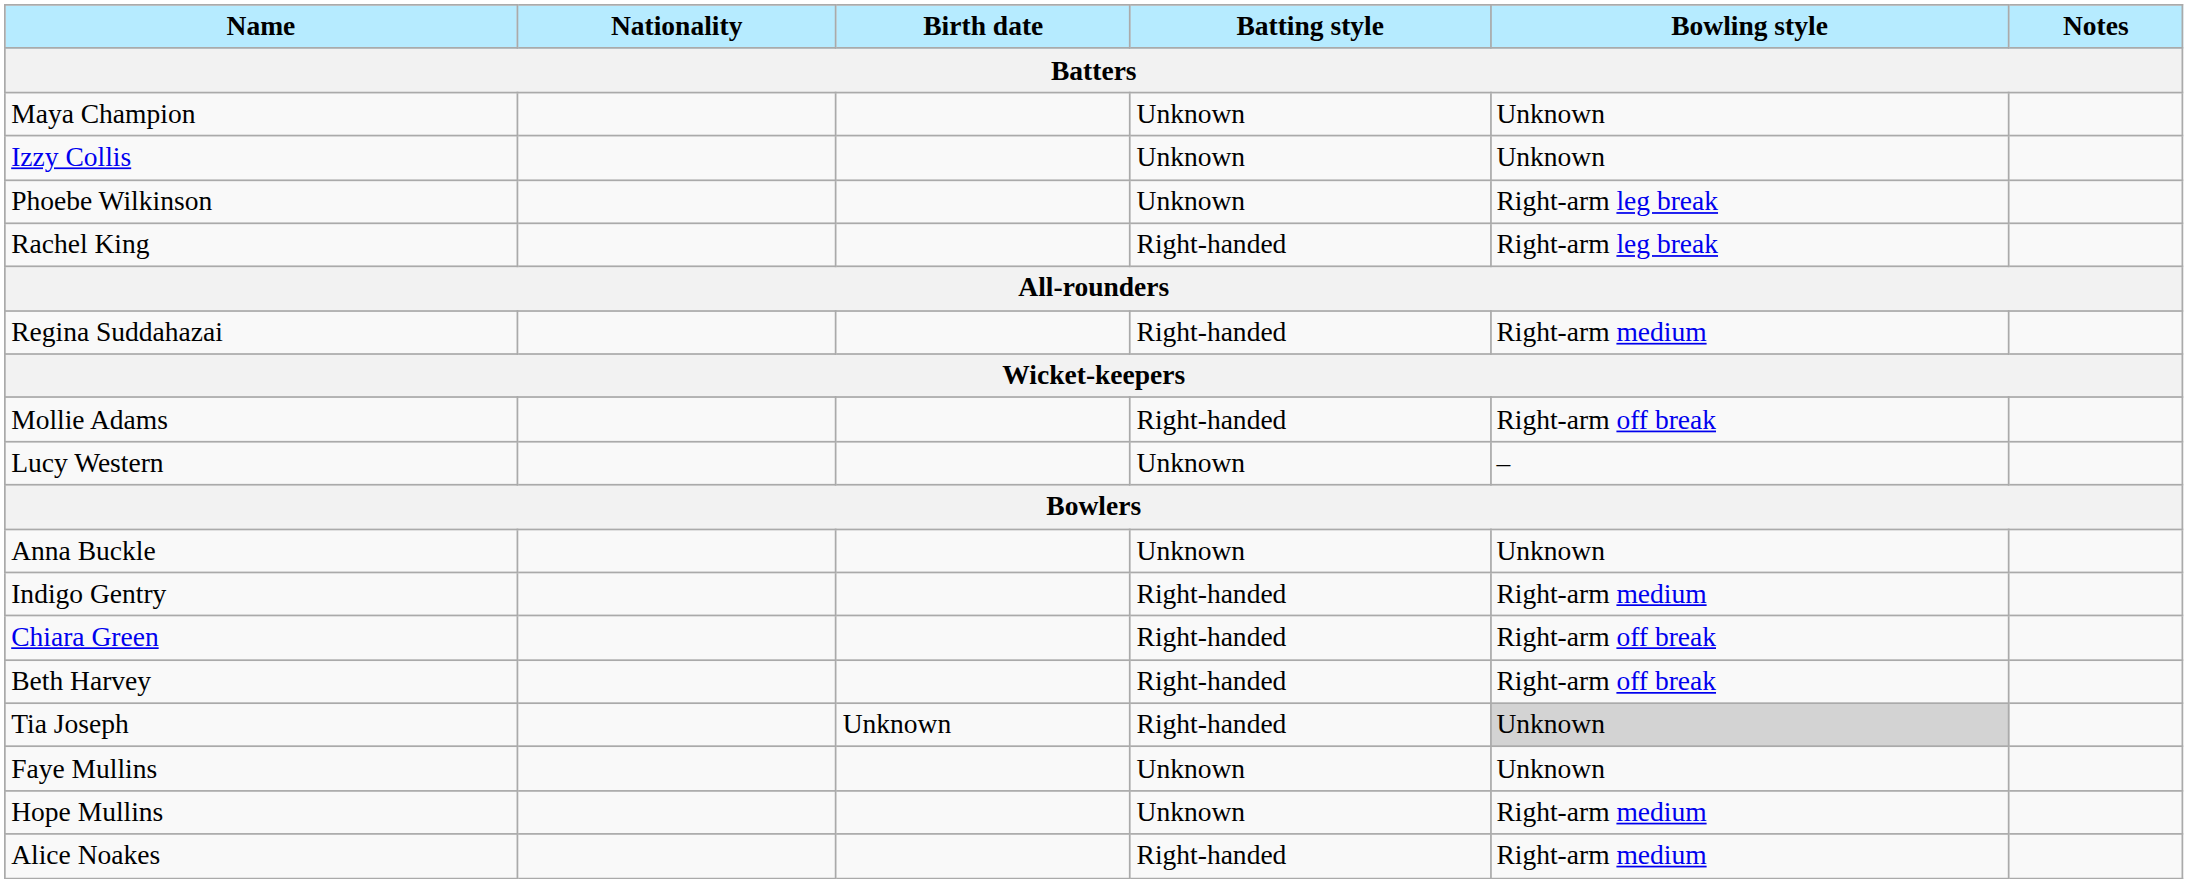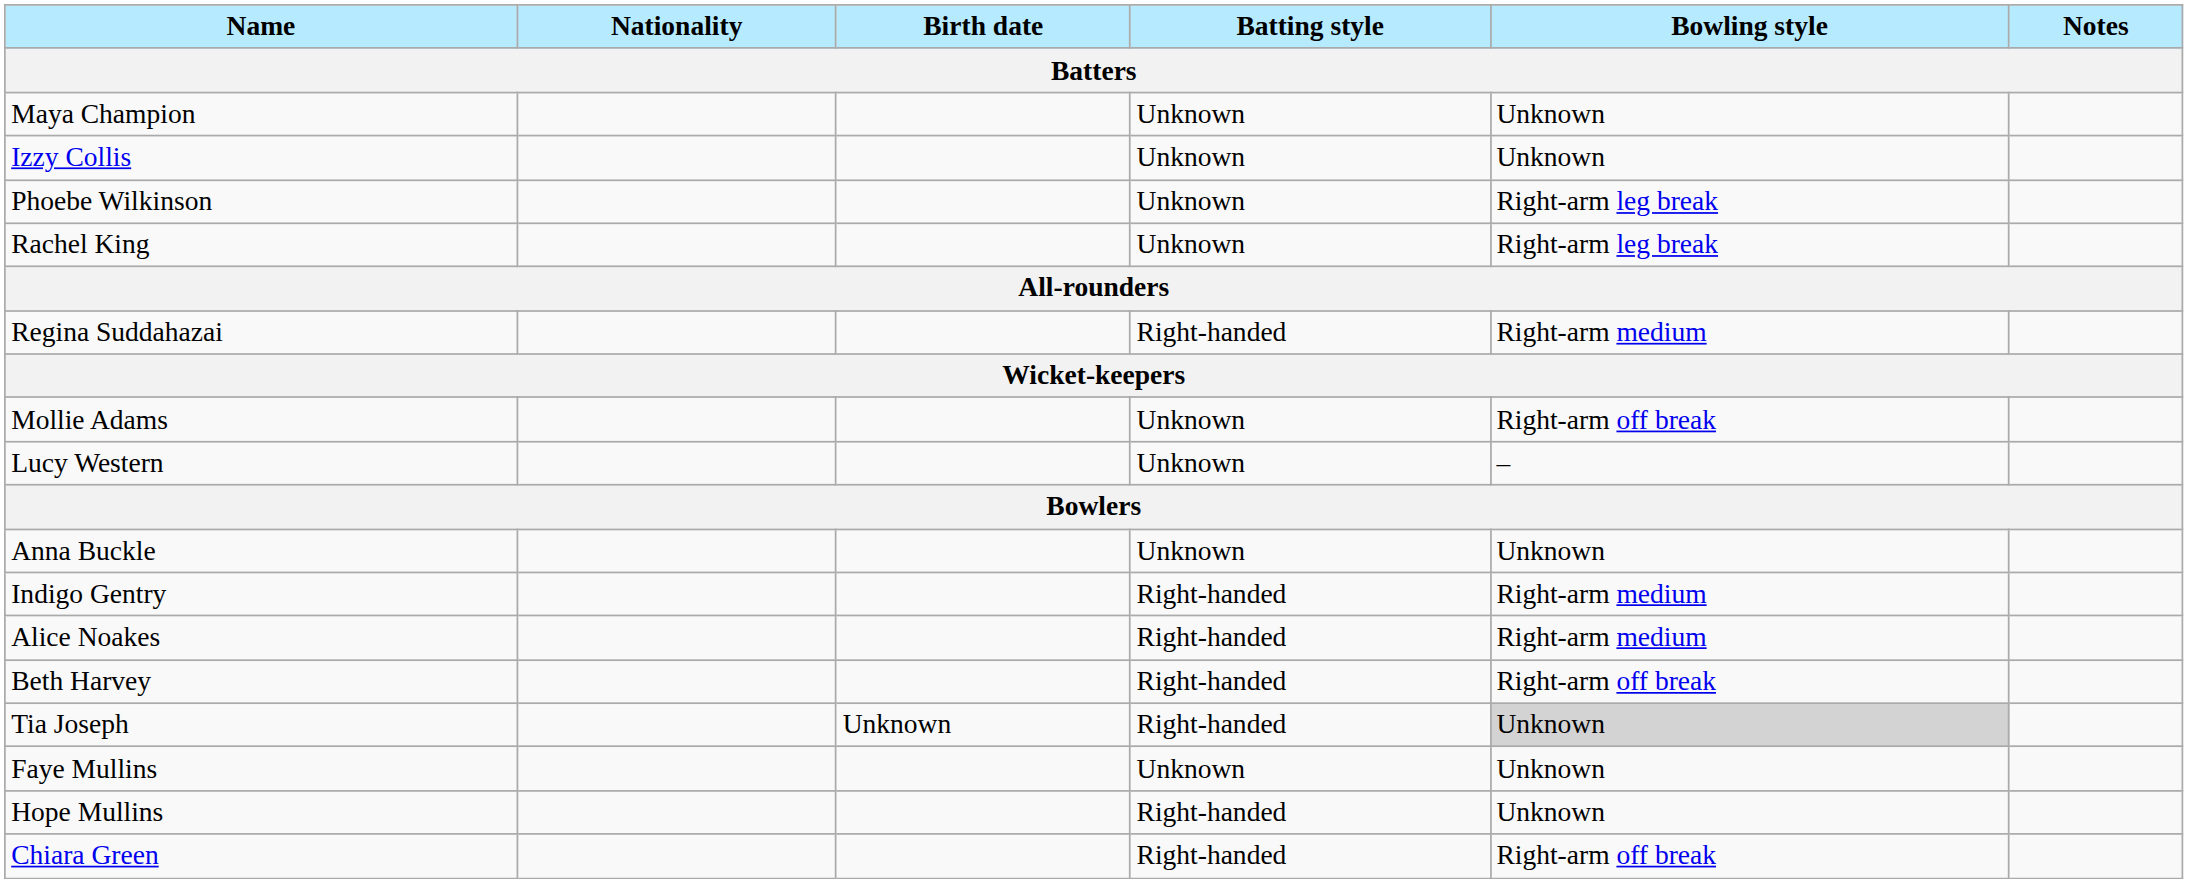Rachel King | Batting style: Right-handed -> Unknown
Mollie Adams | Batting style: Right-handed -> Unknown
rows swapped: Chiara Green <-> Alice Noakes
Hope Mullins | Batting style: Unknown -> Right-handed
Hope Mullins | Bowling style: Right-arm medium -> Unknown
